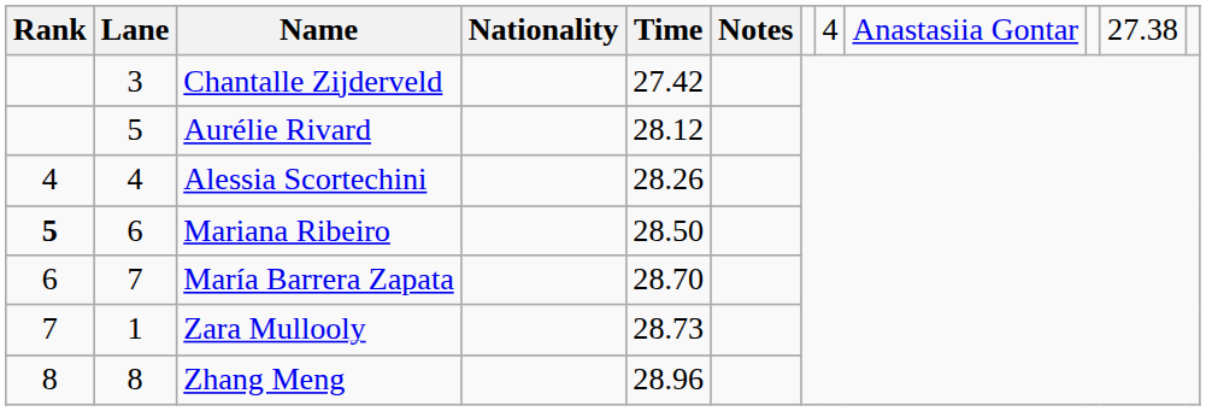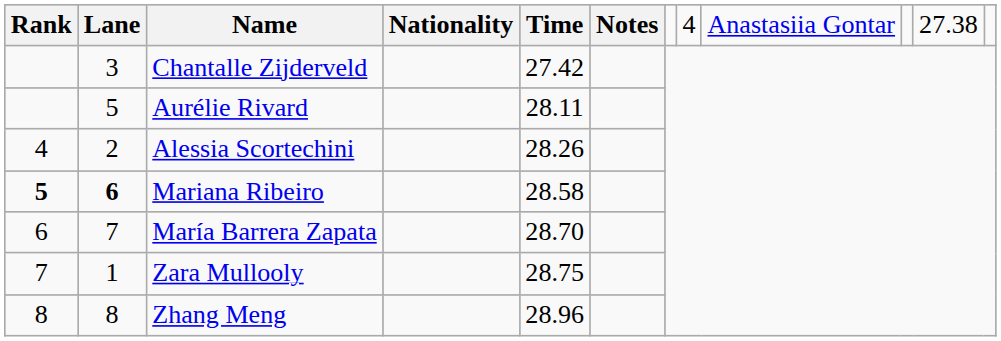Aurélie Rivard | column 5: 28.12 -> 28.11
Alessia Scortechini | column 2: 4 -> 2
Mariana Ribeiro | column 2: normal -> bold
Mariana Ribeiro | column 5: 28.50 -> 28.58
Zara Mullooly | column 5: 28.73 -> 28.75
